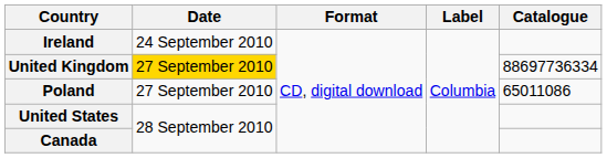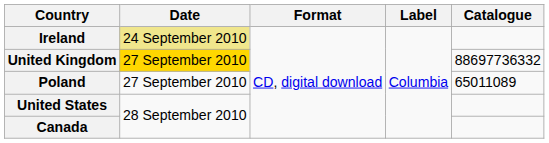Ireland | Date: no background -> khaki background
United Kingdom | Catalogue: 88697736334 -> 88697736332
Poland | Catalogue: 65011086 -> 65011089
